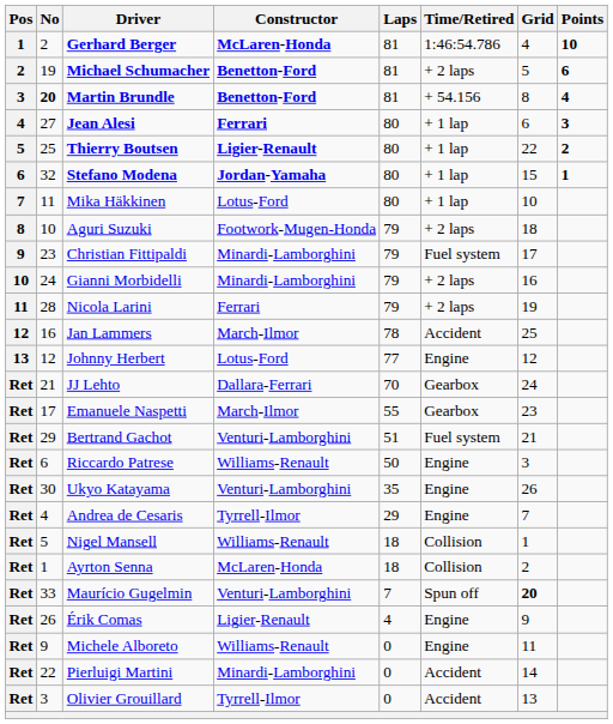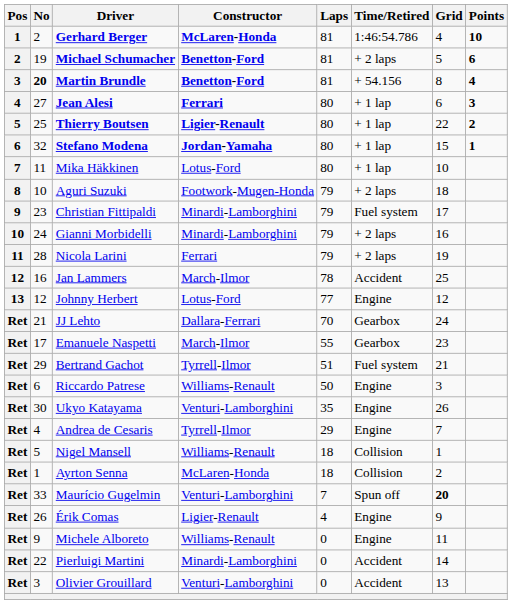Bertrand Gachot | Constructor: Venturi-Lamborghini -> Tyrrell-Ilmor
Olivier Grouillard | Constructor: Tyrrell-Ilmor -> Venturi-Lamborghini
